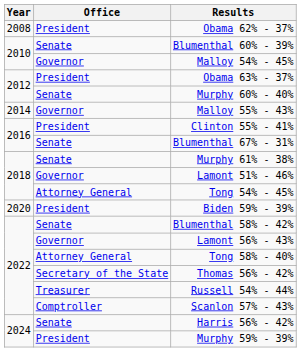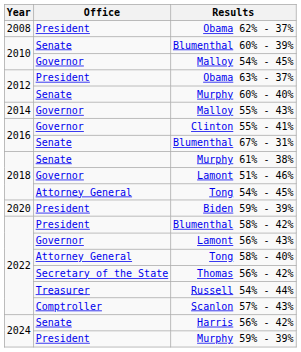Clinton 55% - 41% | Office: President -> Governor
Blumenthal 58% - 42% | Office: Senate -> President
